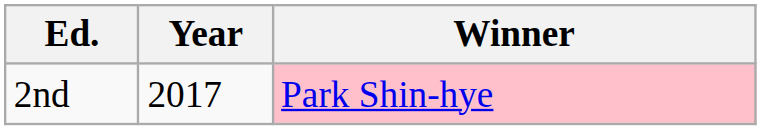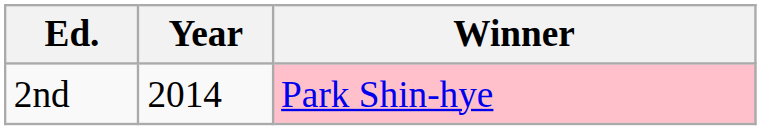2nd | Year: 2017 -> 2014
